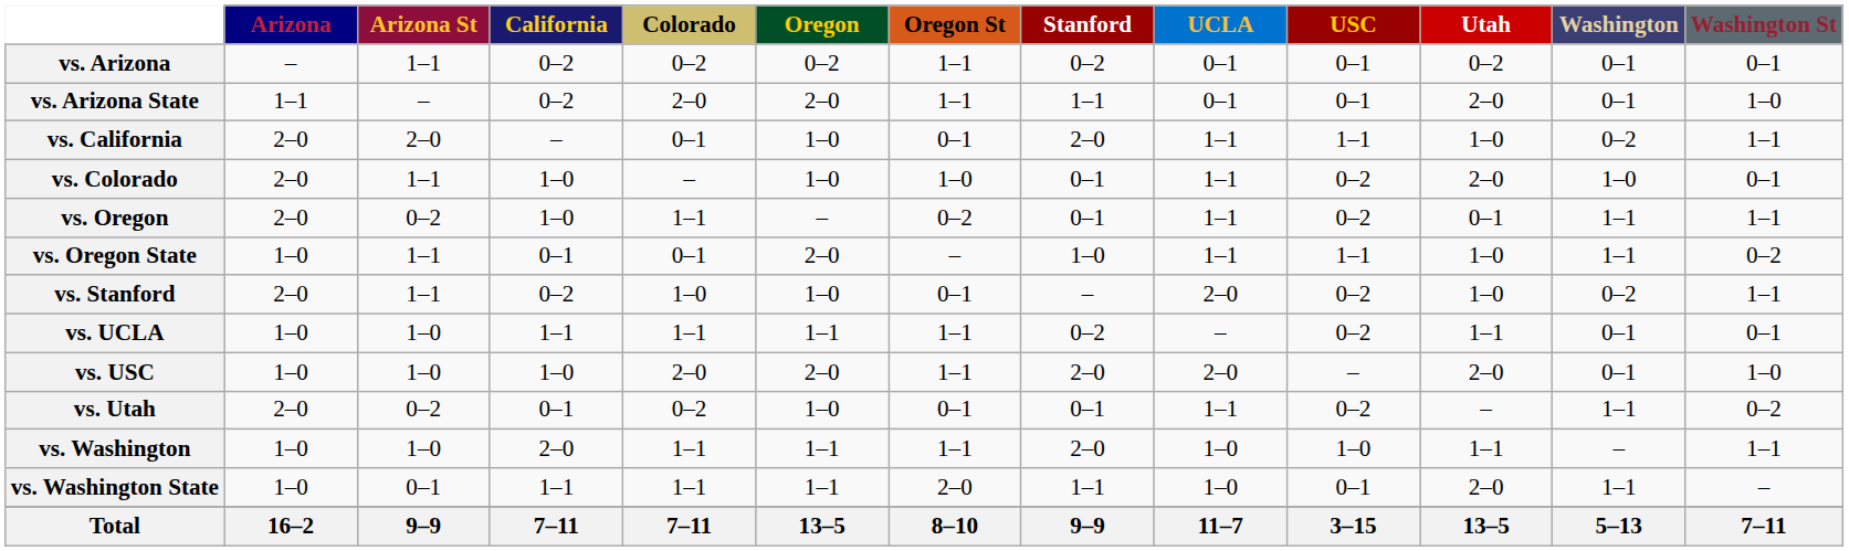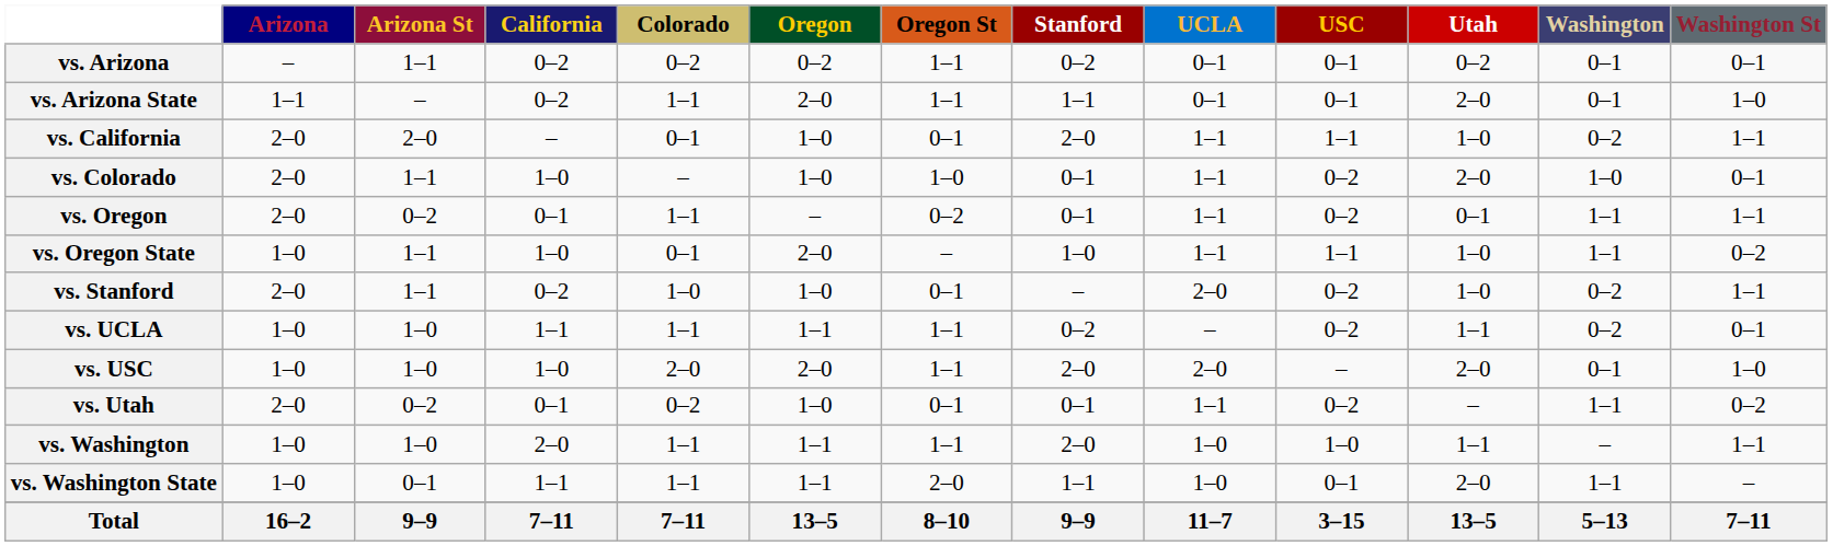vs. Arizona State | Colorado: 2–0 -> 1–1
vs. Oregon | California: 1–0 -> 0–1
vs. Oregon State | California: 0–1 -> 1–0
vs. UCLA | Washington: 0–1 -> 0–2
